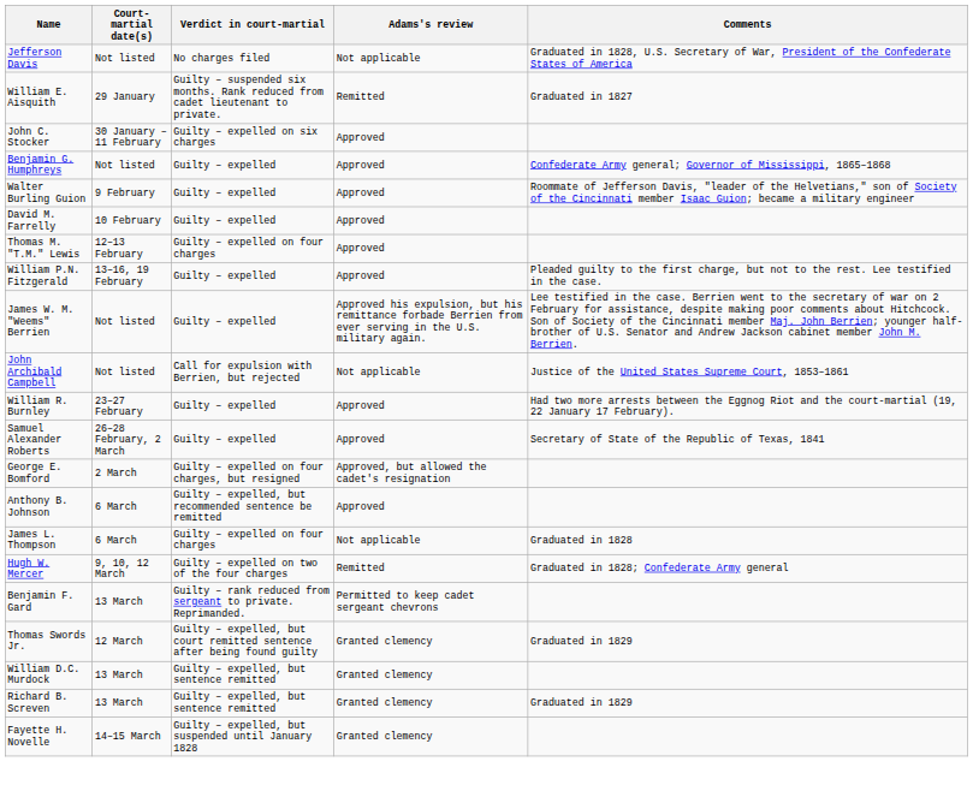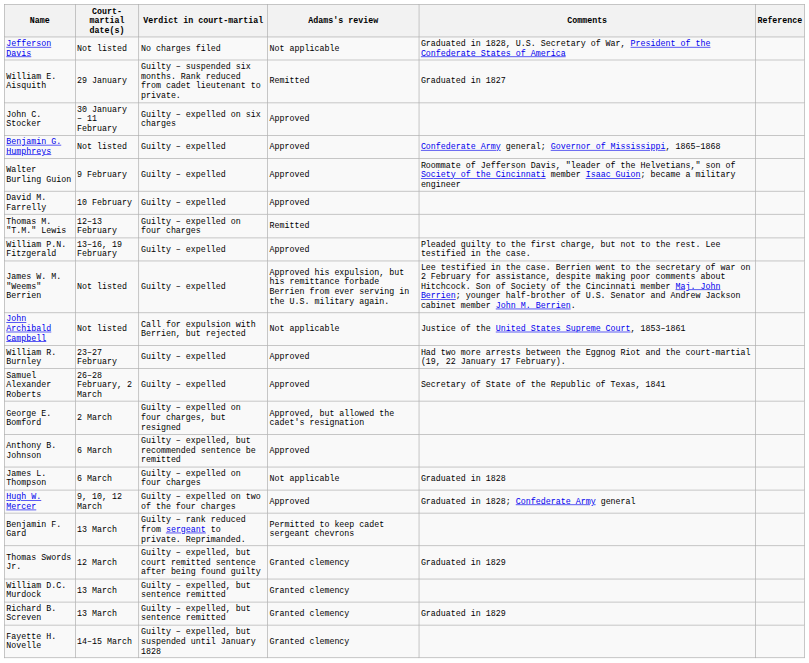+ column: Reference
Thomas M. "T.M." Lewis | Adams's review: Approved -> Remitted
Hugh W. Mercer | Adams's review: Remitted -> Approved
